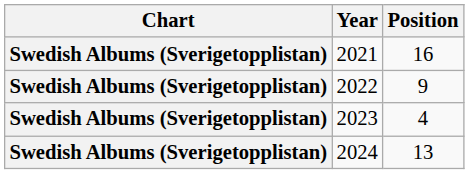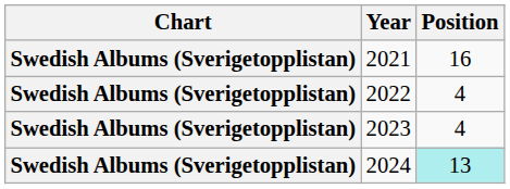2022 | Position: 9 -> 4
2024 | Position: no background -> paleturquoise background
